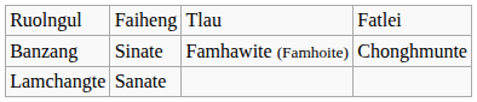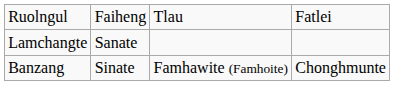rows swapped: Banzang <-> Lamchangte
